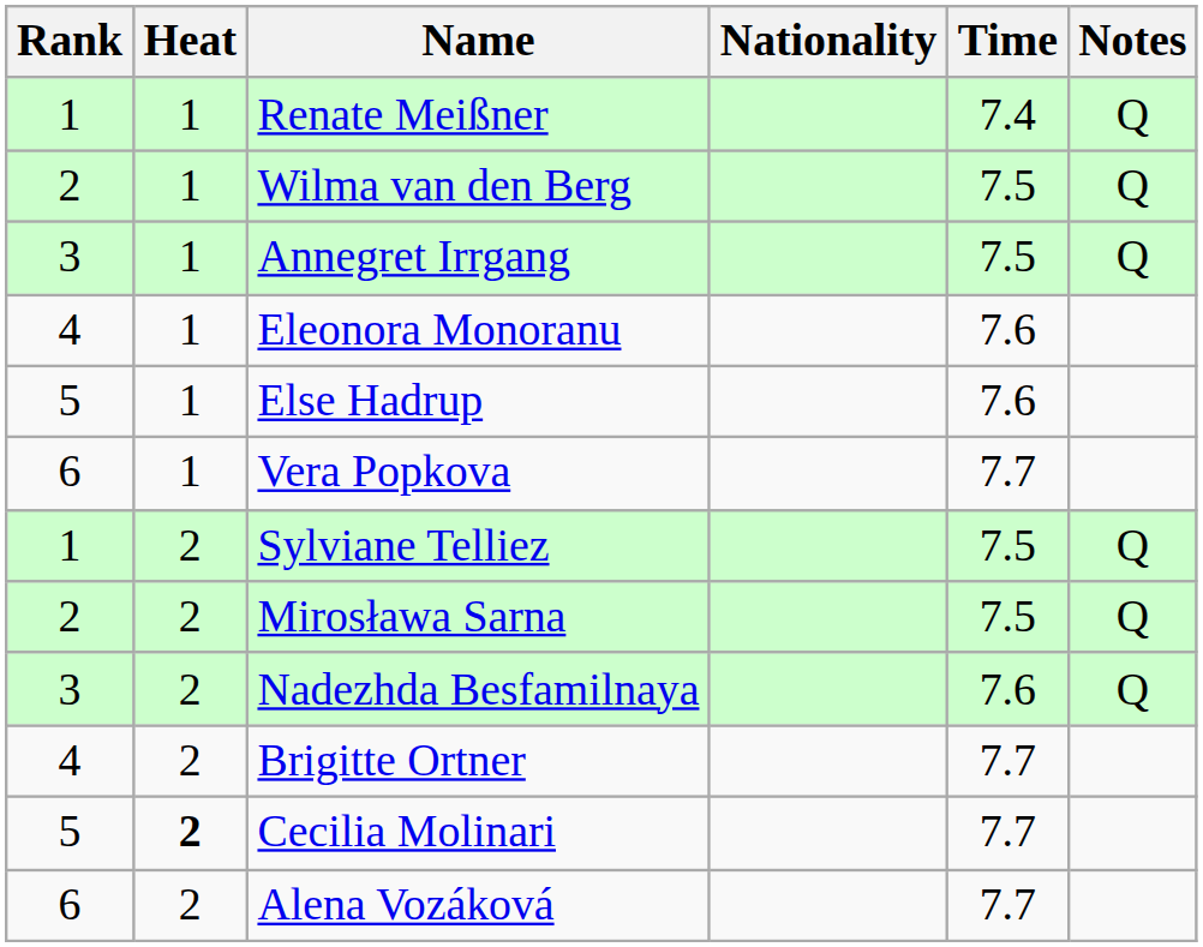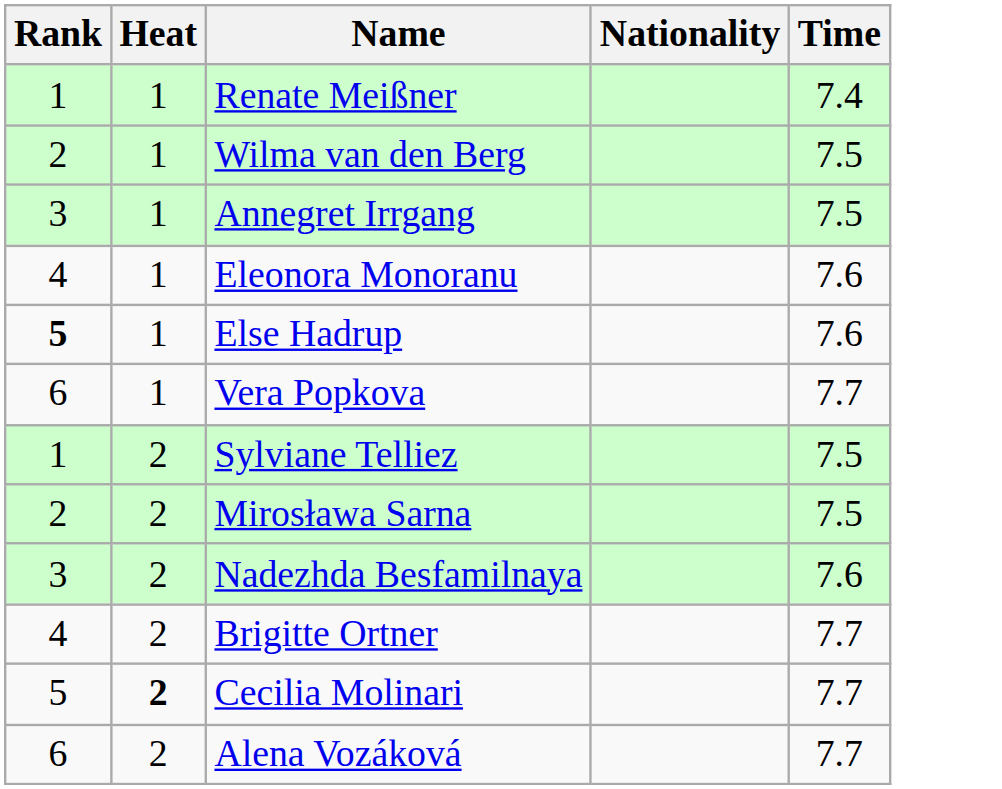- column: Notes | Q | Q | Q | Q | Q | Q
Else Hadrup | Rank: normal -> bold
